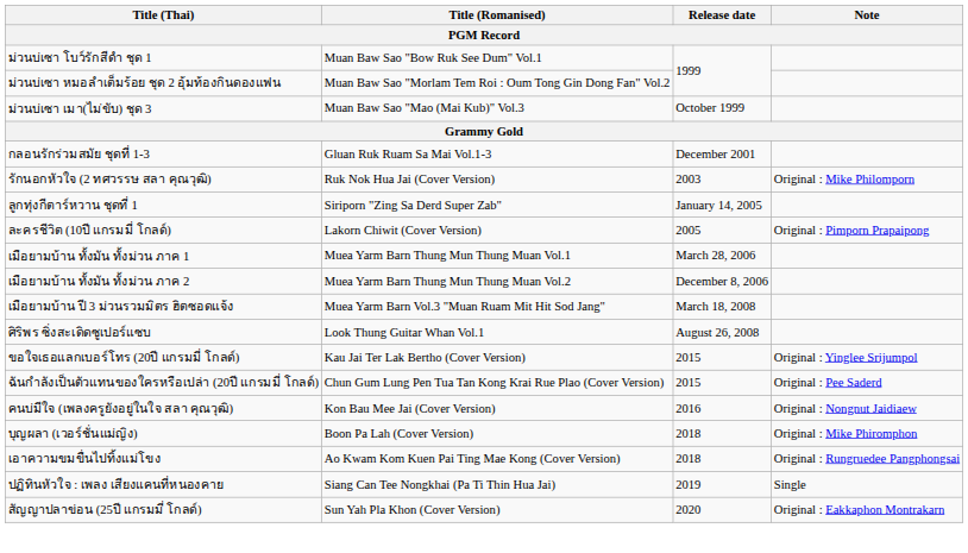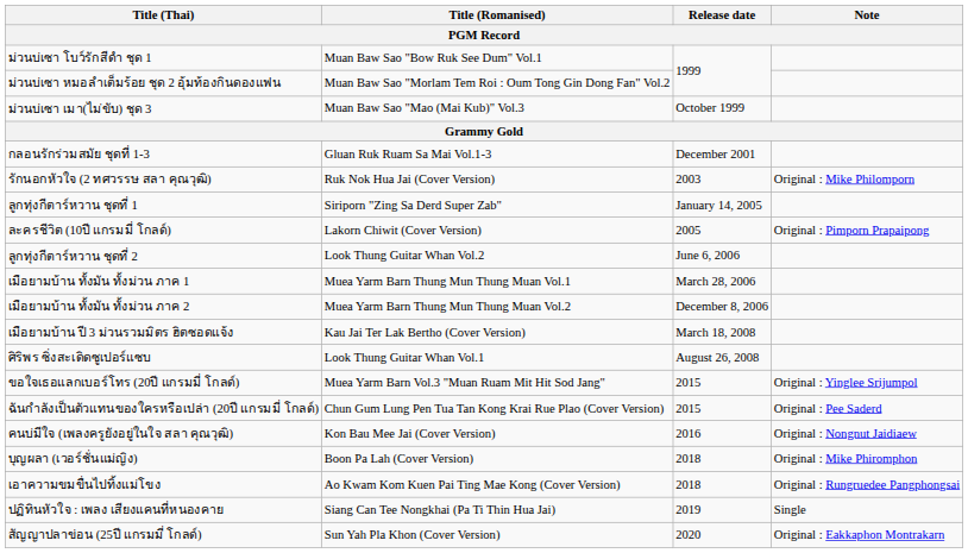+ row: ลูกทุ่งกีตาร์หวาน ชุดที่ 2 | Look Thung Guitar Whan Vol.2 | June 6, 2006
เมือยามบ้าน ปี 3 ม่วนรวมมิตร ฮิตซอดแจ้ง | Title (Romanised): Muea Yarm Barn Vol.3 "Muan Ruam Mit Hit Sod Jang" -> Kau Jai Ter Lak Bertho (Cover Version)
ขอใจเธอแลกเบอร์โทร (20ปี แกรมมี่ โกลด์) | Title (Romanised): Kau Jai Ter Lak Bertho (Cover Version) -> Muea Yarm Barn Vol.3 "Muan Ruam Mit Hit Sod Jang"
